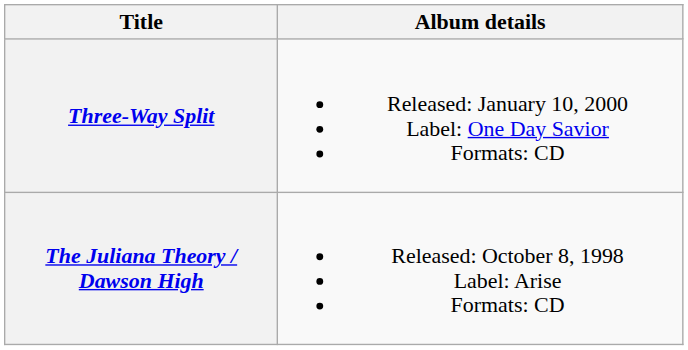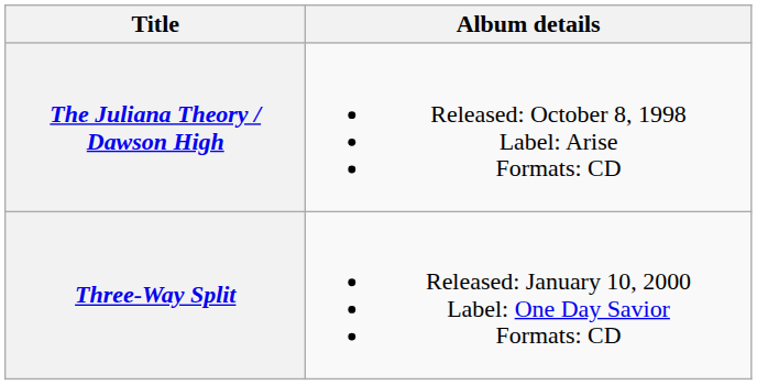rows swapped: The Juliana Theory / Dawson High <-> Three-Way Split
